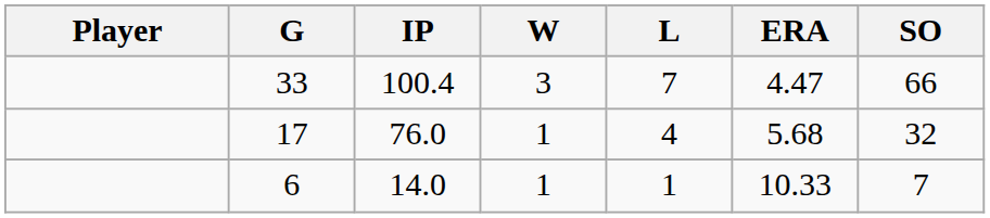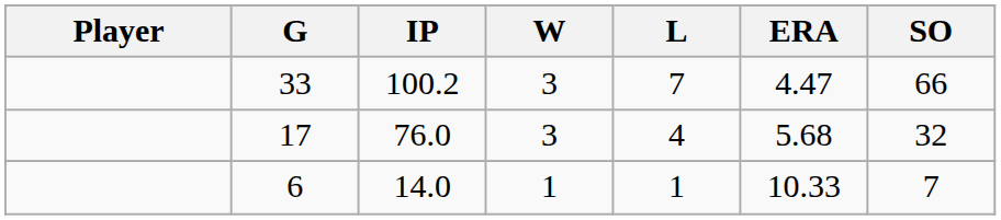33 | IP: 100.4 -> 100.2
17 | W: 1 -> 3
